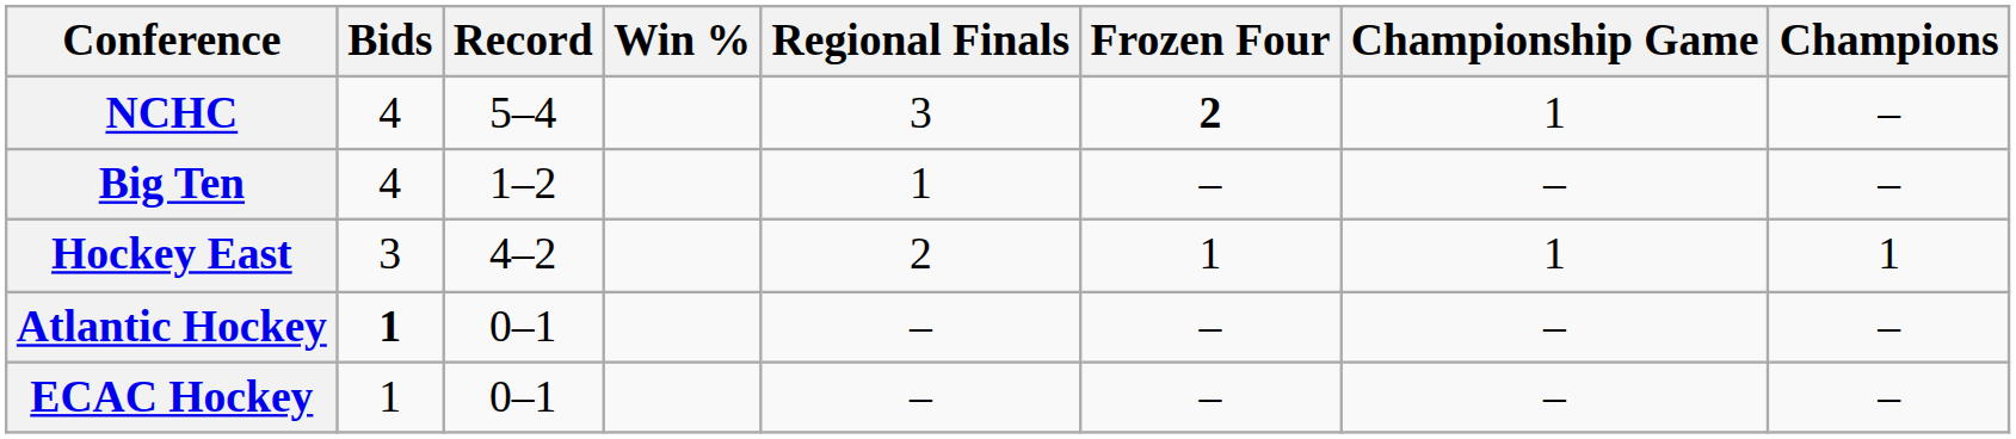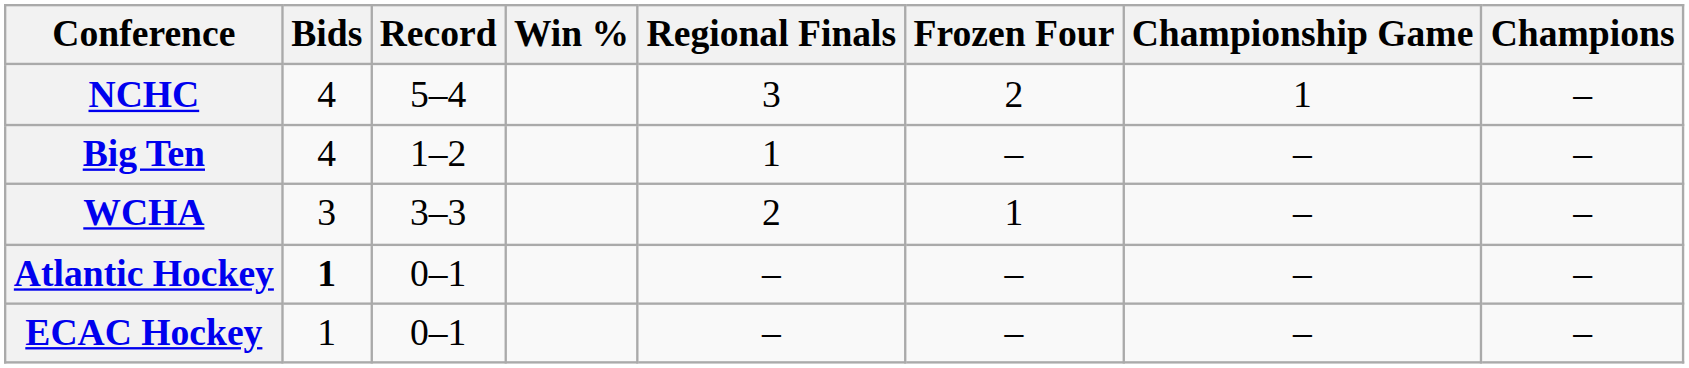NCHC | Frozen Four: bold -> normal
- row: Hockey East | 3 | 4–2 | 2 | 1 | 1 | 1
+ row: WCHA | 3 | 3–3 | 2 | 1 | – | –
